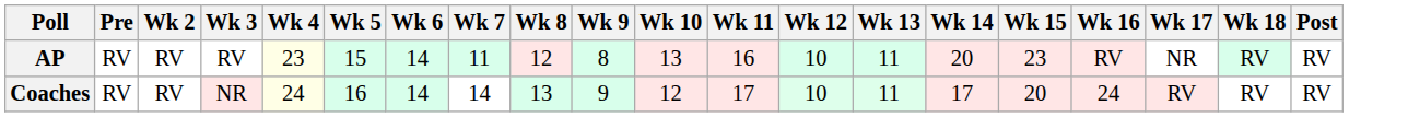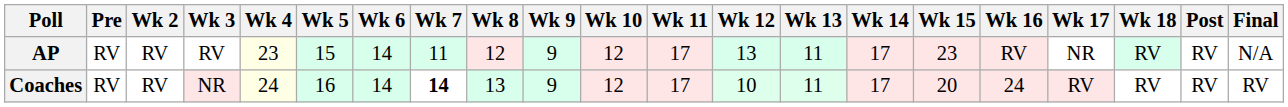+ column: Final | N/A | RV
AP | Wk 9: 8 -> 9
AP | Wk 10: 13 -> 12
AP | Wk 11: 16 -> 17
AP | Wk 12: 10 -> 13
AP | Wk 14: 20 -> 17
Coaches | Wk 7: normal -> bold
